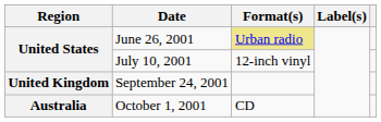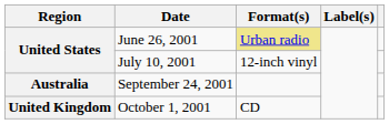September 24, 2001 | Region: United Kingdom -> Australia
October 1, 2001 | Region: Australia -> United Kingdom
